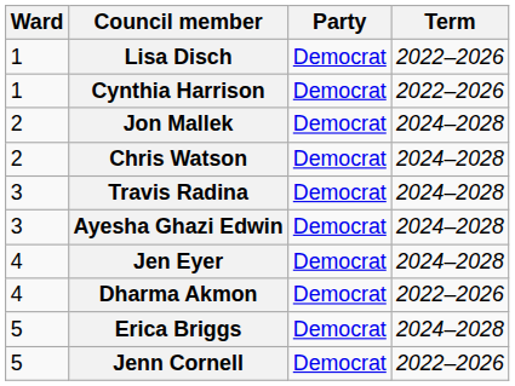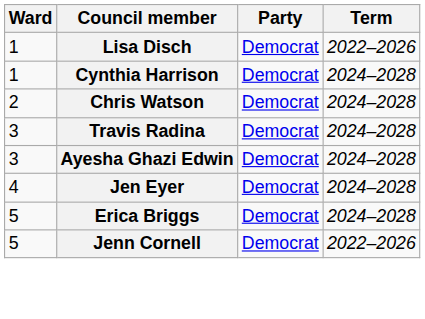Cynthia Harrison | Term: 2022–2026 -> 2024–2028
- row: 2 | Jon Mallek | Democrat | 2024–2028
- row: 4 | Dharma Akmon | Democrat | 2022–2026
